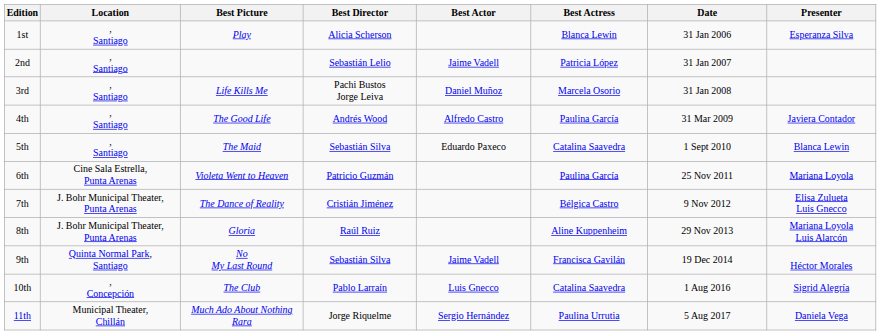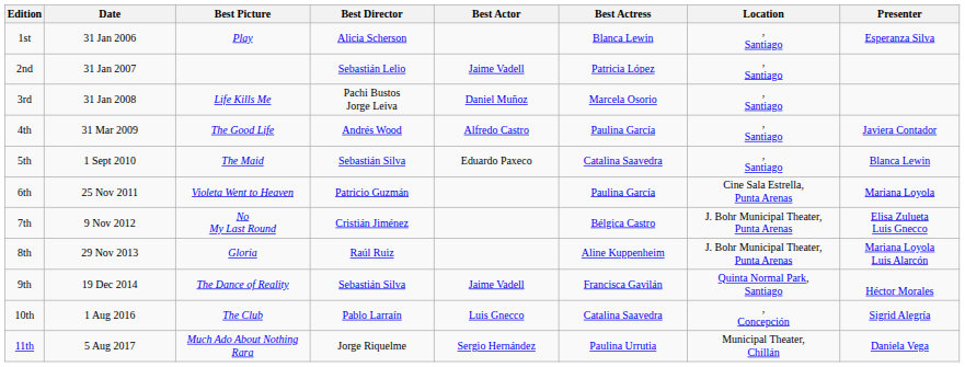columns swapped: Date <-> Location
7th | Best Picture: The Dance of Reality -> No My Last Round
9th | Best Picture: No My Last Round -> The Dance of Reality
